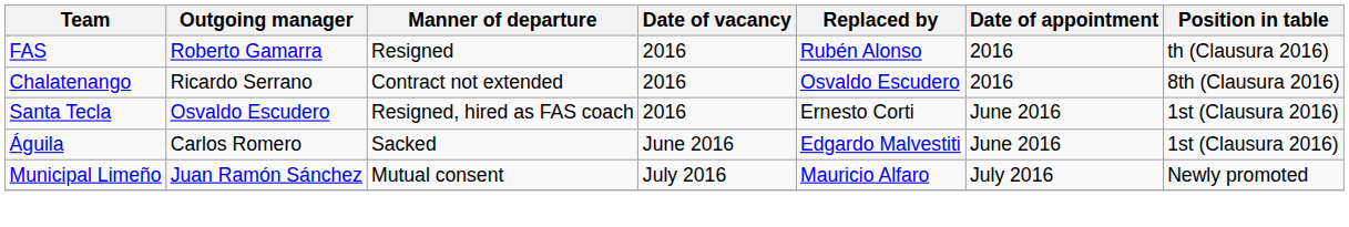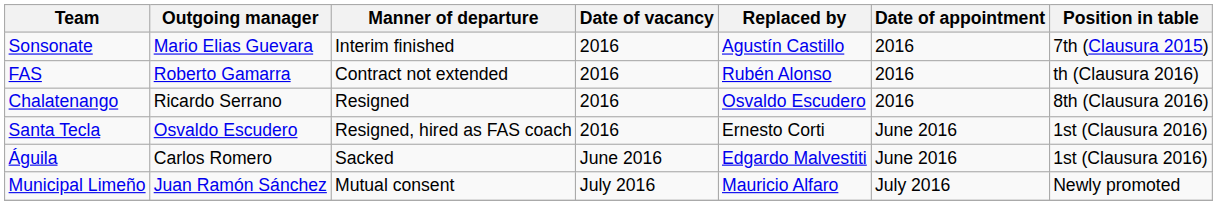+ row: Sonsonate | Mario Elias Guevara | Interim finished | 2016 | Agustín Castillo | 2016 | 7th (Clausura 2015)
FAS | Manner of departure: Resigned -> Contract not extended
Chalatenango | Manner of departure: Contract not extended -> Resigned
